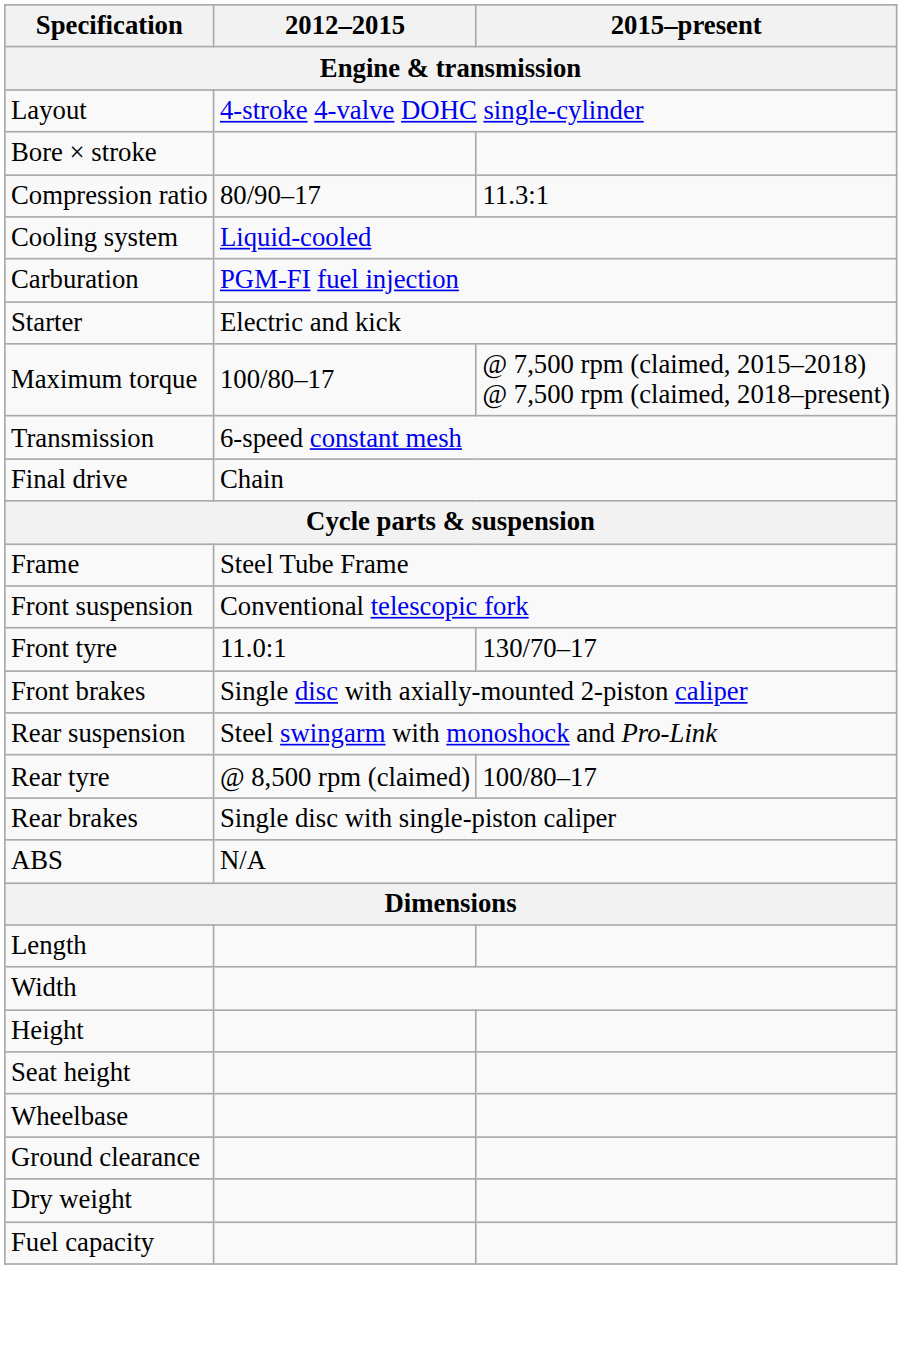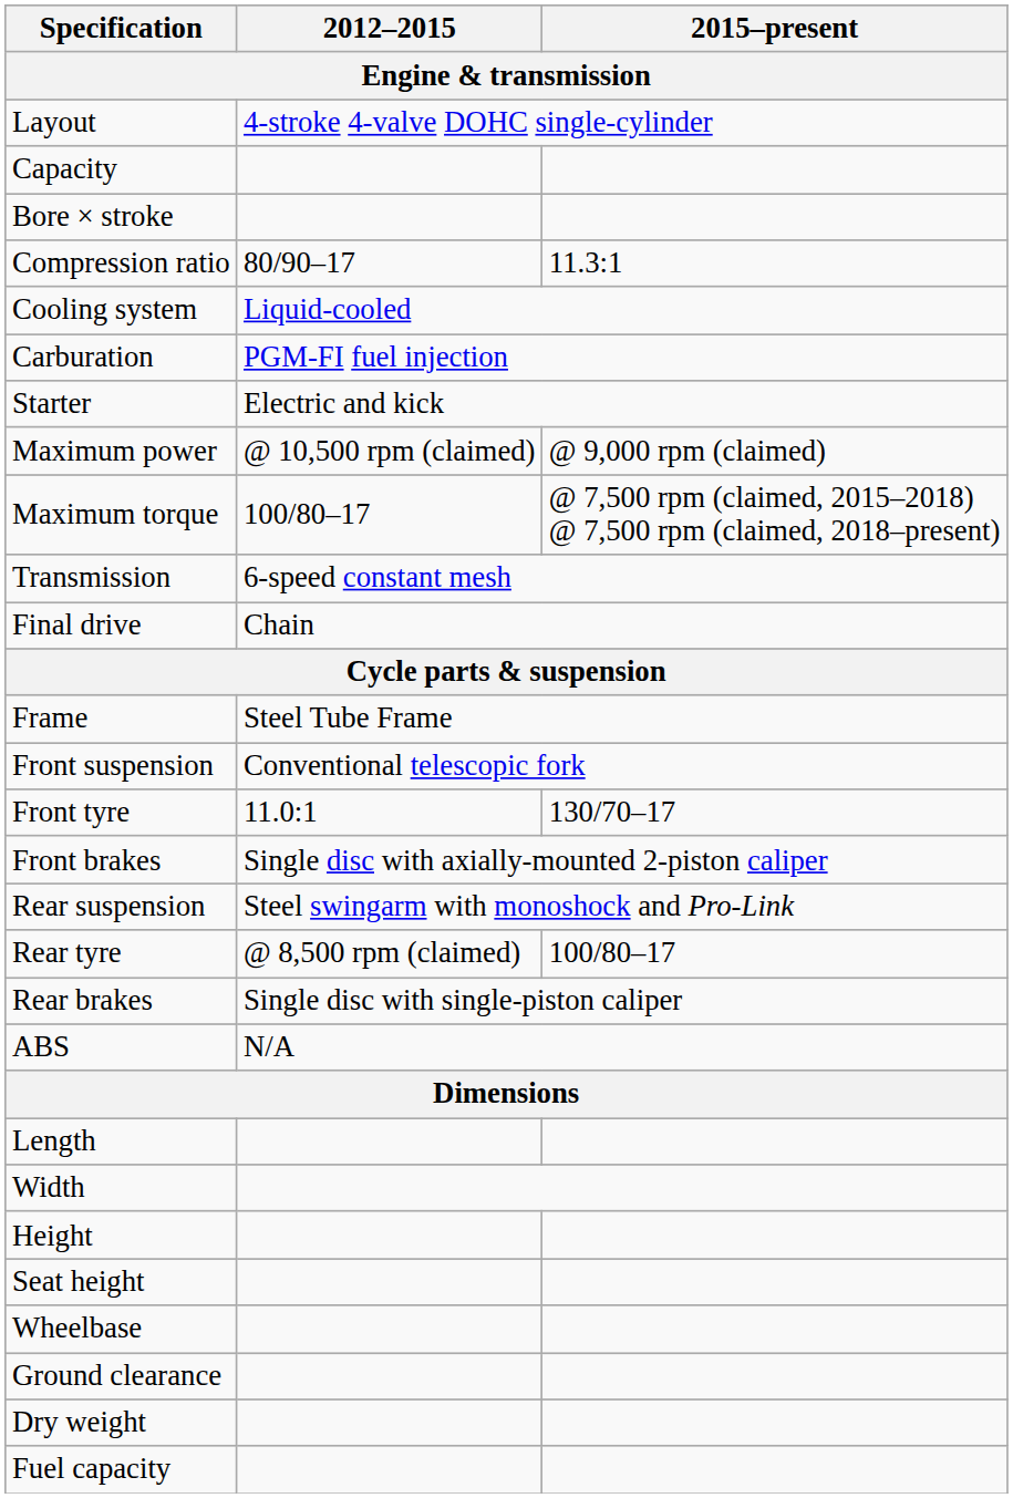+ row: Capacity
+ row: Maximum power | @ 10,500 rpm (claimed) | @ 9,000 rpm (claimed)
